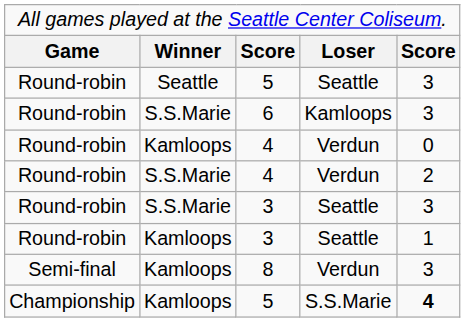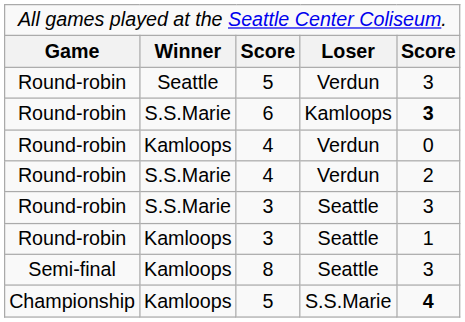Seattle / 5 | column 4: Seattle -> Verdun
6 | column 5: normal -> bold
8 | column 4: Verdun -> Seattle
